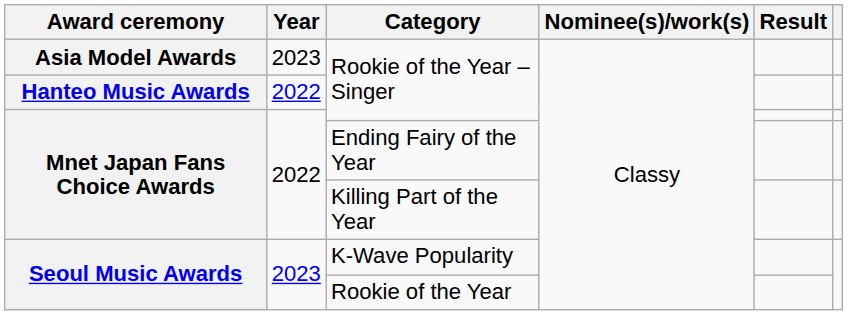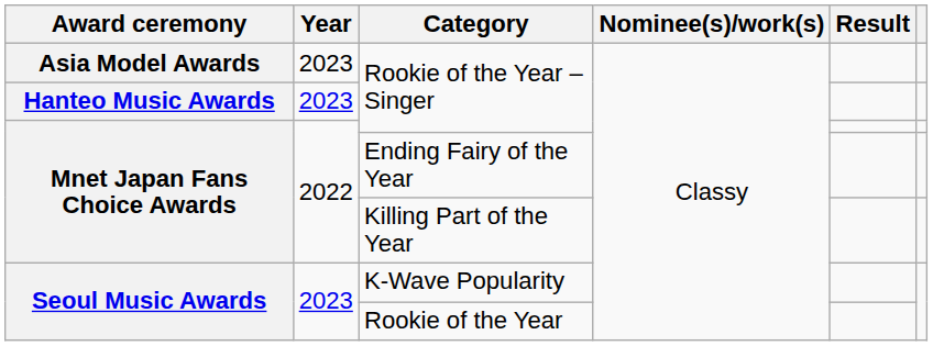Hanteo Music Awards / Rookie of the Year – Singer | Year: 2022 -> 2023
